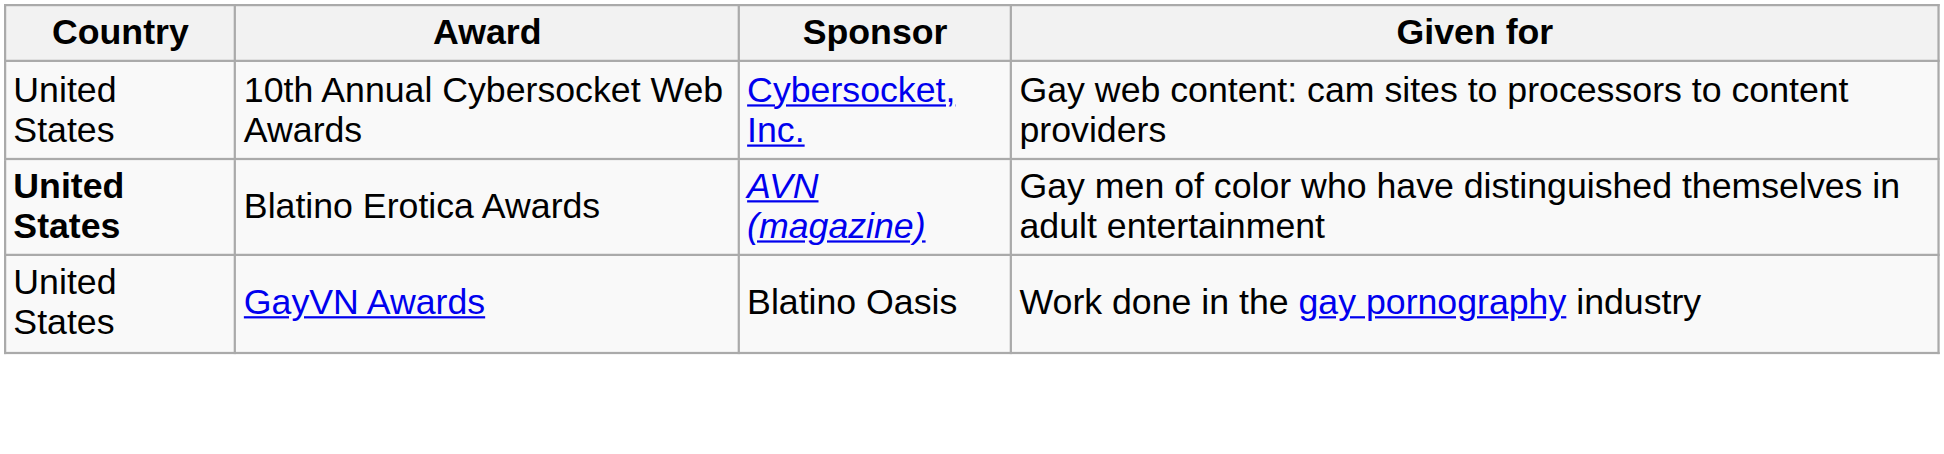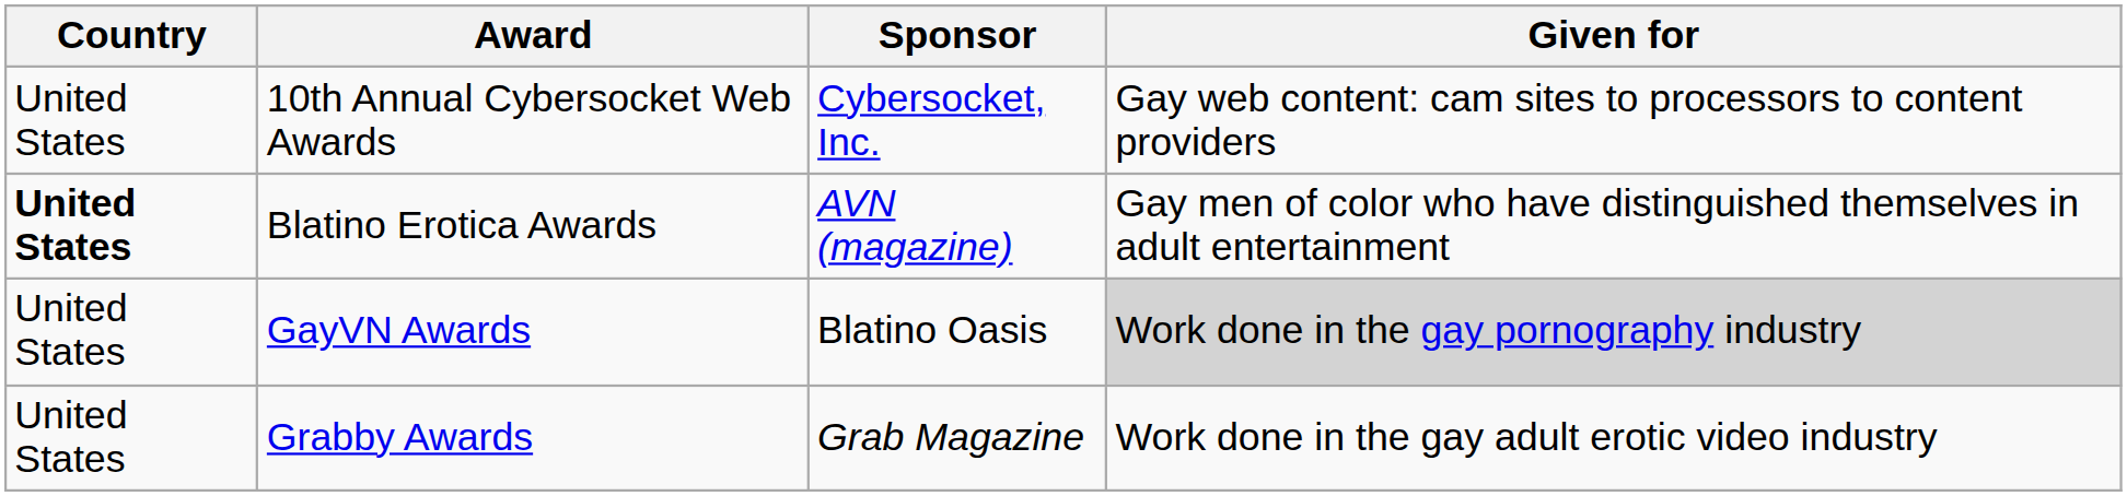GayVN Awards | Given for: no background -> lightgrey background
+ row: United States | Grabby Awards | Grab Magazine | Work done in the gay adult erotic video industry
